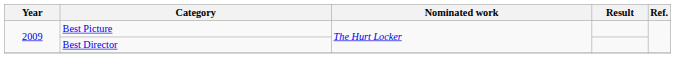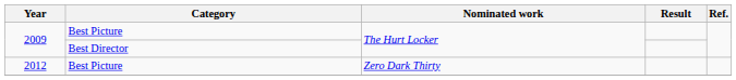+ row: 2012 | Best Picture | Zero Dark Thirty
